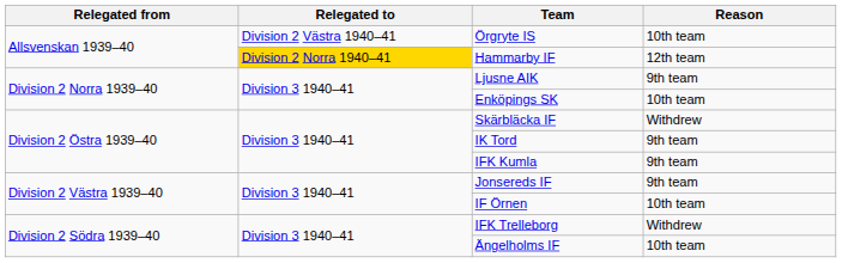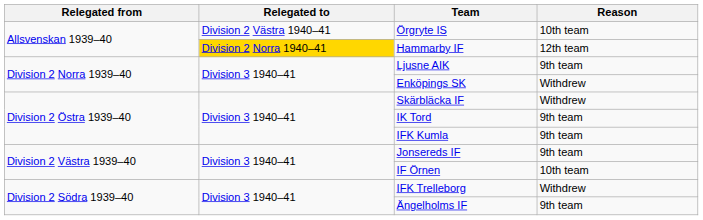Enköpings SK | Reason: 10th team -> Withdrew
Ängelholms IF | Reason: 10th team -> 9th team
